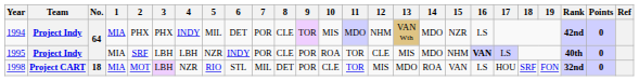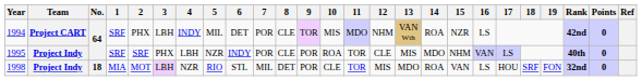1994 | Team: Project Indy -> Project CART
1994 | 1: MIA -> SRF
1994 | 3: PHX -> LBH
1994 | 14: MDO -> ROA
1995 | 1: MIA -> SRF
1995 | 3: LBH -> PHX
1995 | 16: bold -> normal
1998 | Team: Project CART -> Project Indy
